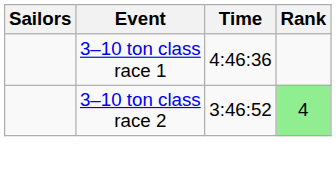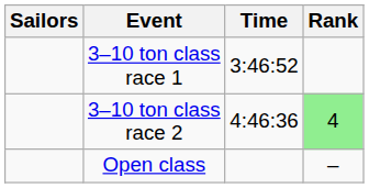3–10 ton class race 1 | Time: 4:46:36 -> 3:46:52
3–10 ton class race 2 | Time: 3:46:52 -> 4:46:36
+ row: Open class | –
